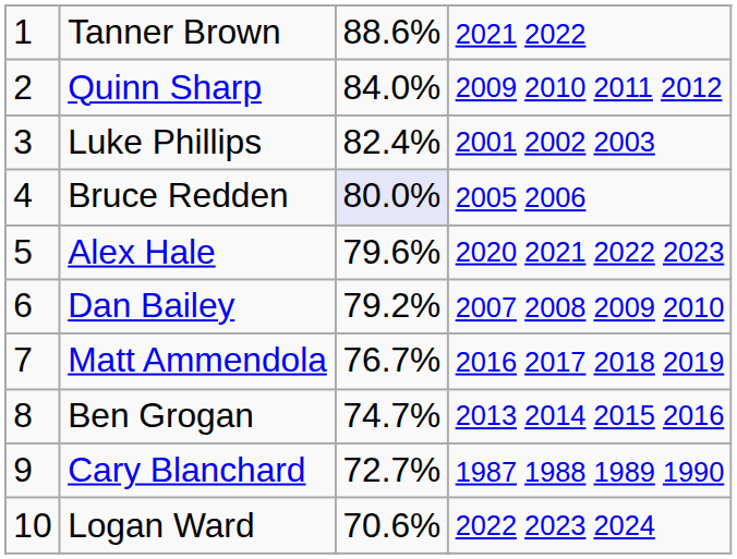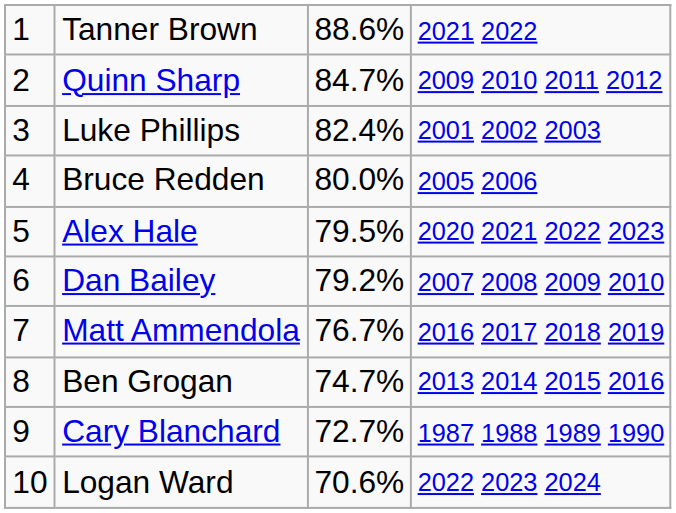Quinn Sharp | column 3: 84.0% -> 84.7%
Bruce Redden | column 3: lavender background -> no background
Alex Hale | column 3: 79.6% -> 79.5%
